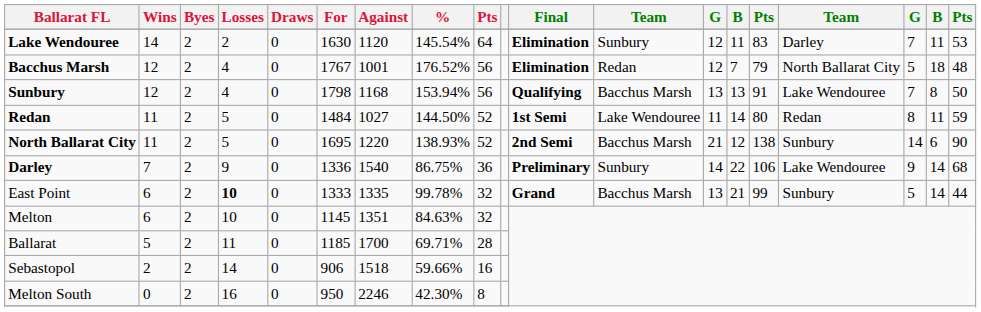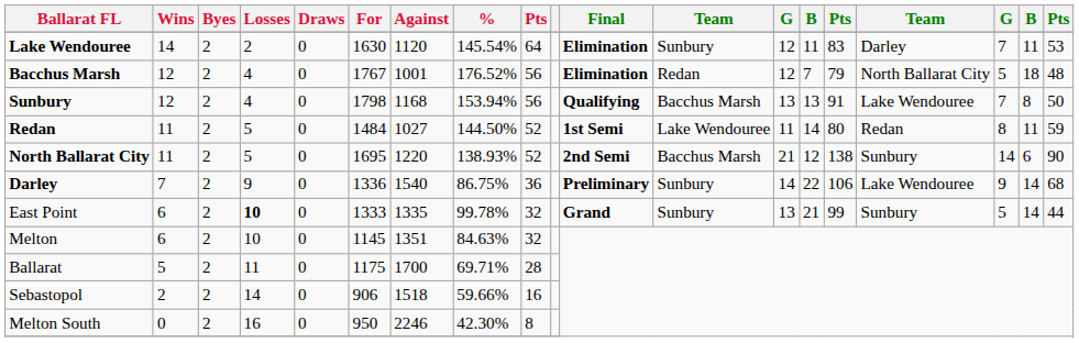East Point | column 12: Bacchus Marsh -> Sunbury
Ballarat | For: 1185 -> 1175
